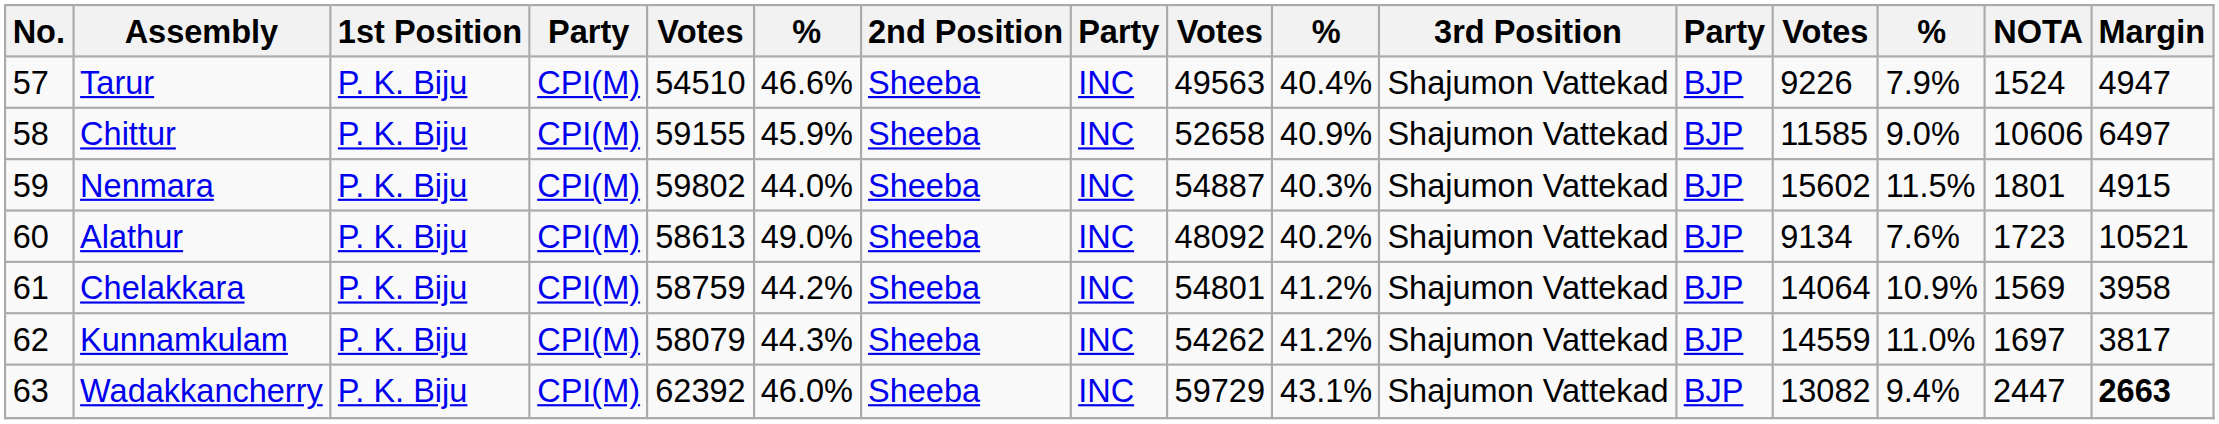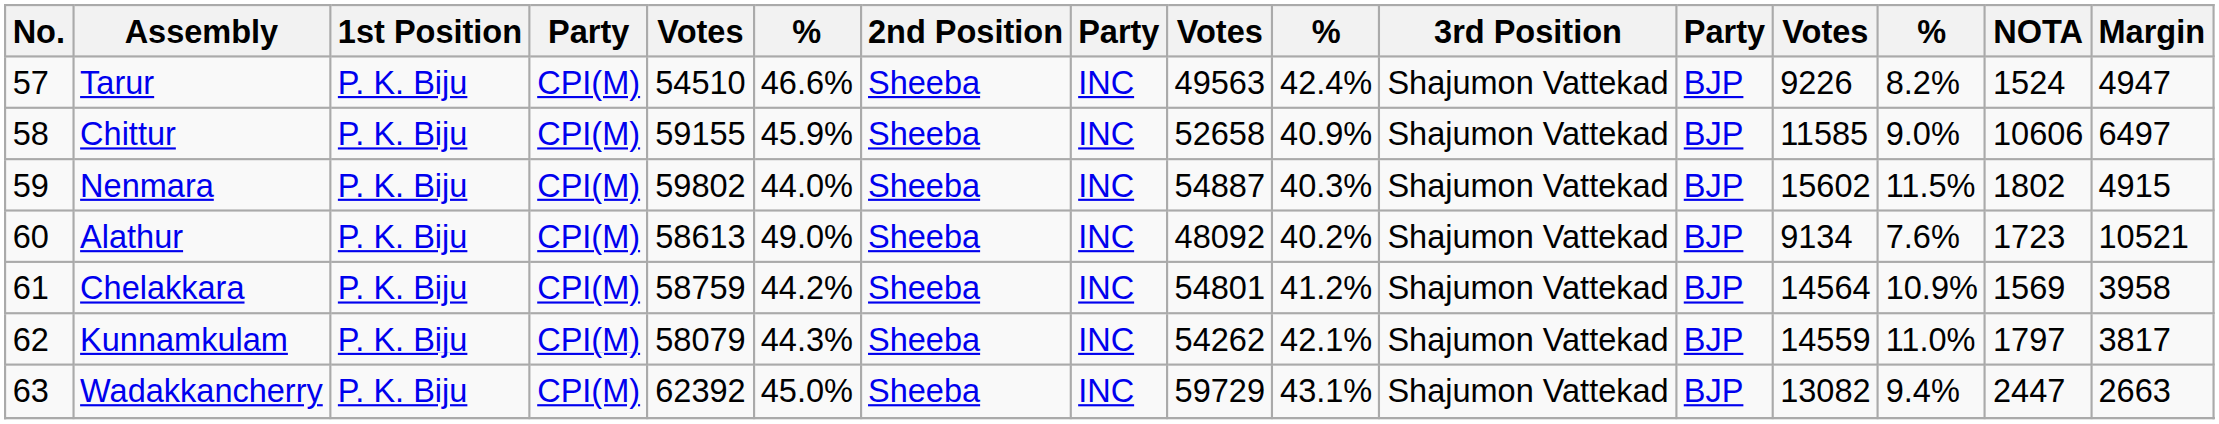Tarur | column 10: 40.4% -> 42.4%
Tarur | column 14: 7.9% -> 8.2%
Nenmara | NOTA: 1801 -> 1802
Chelakkara | column 13: 14064 -> 14564
Kunnamkulam | column 10: 41.2% -> 42.1%
Kunnamkulam | NOTA: 1697 -> 1797
Wadakkancherry | column 6: 46.0% -> 45.0%
Wadakkancherry | Margin: bold -> normal
